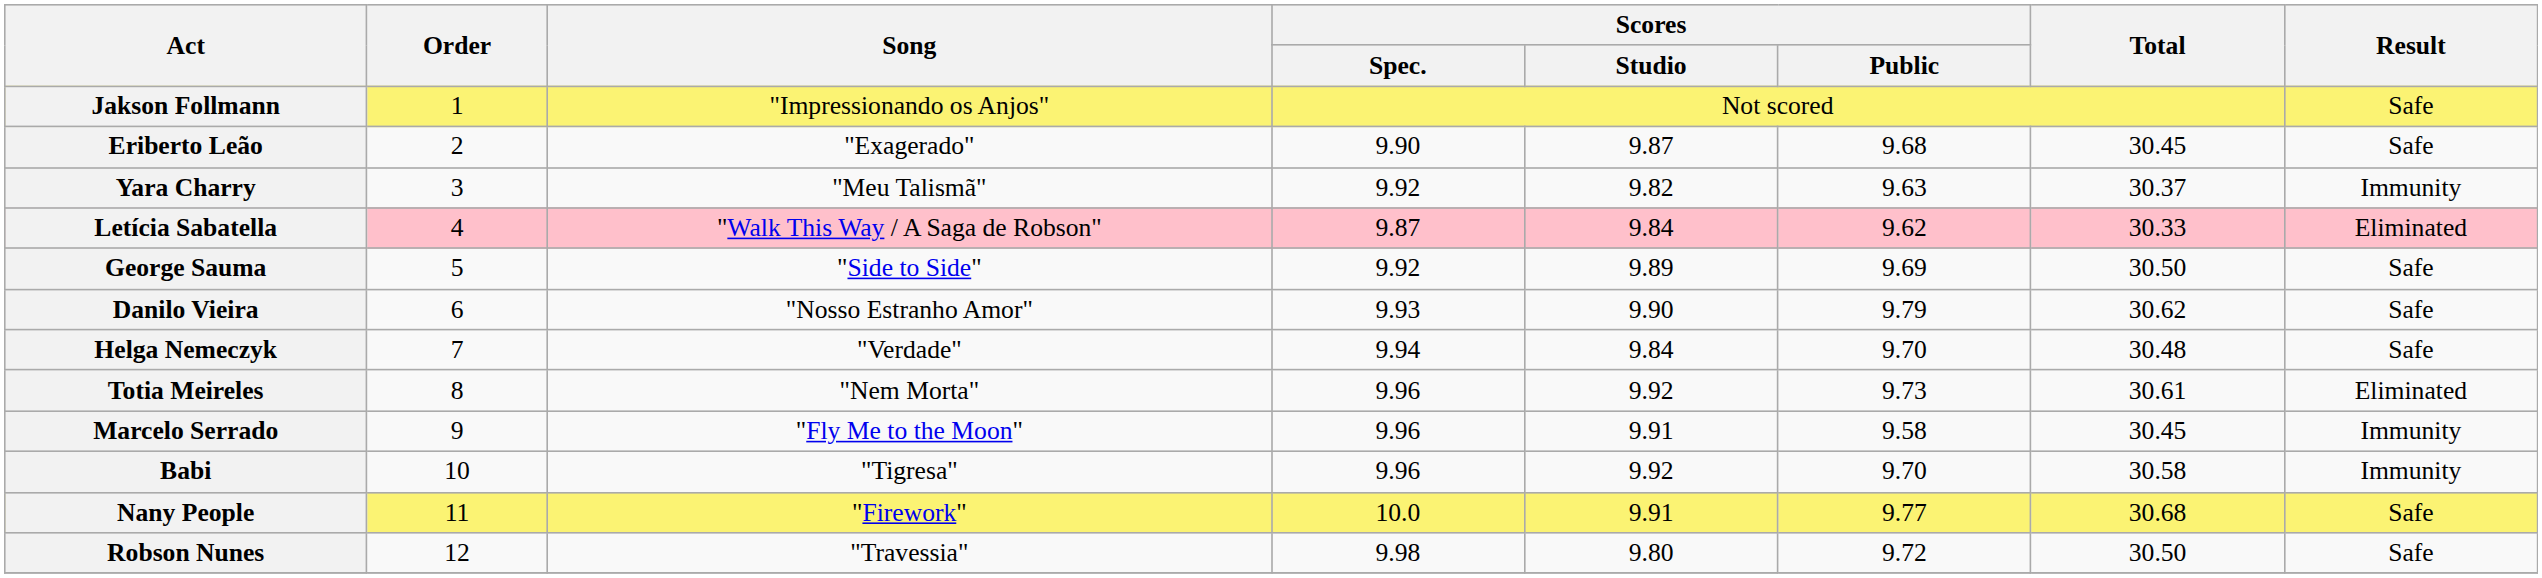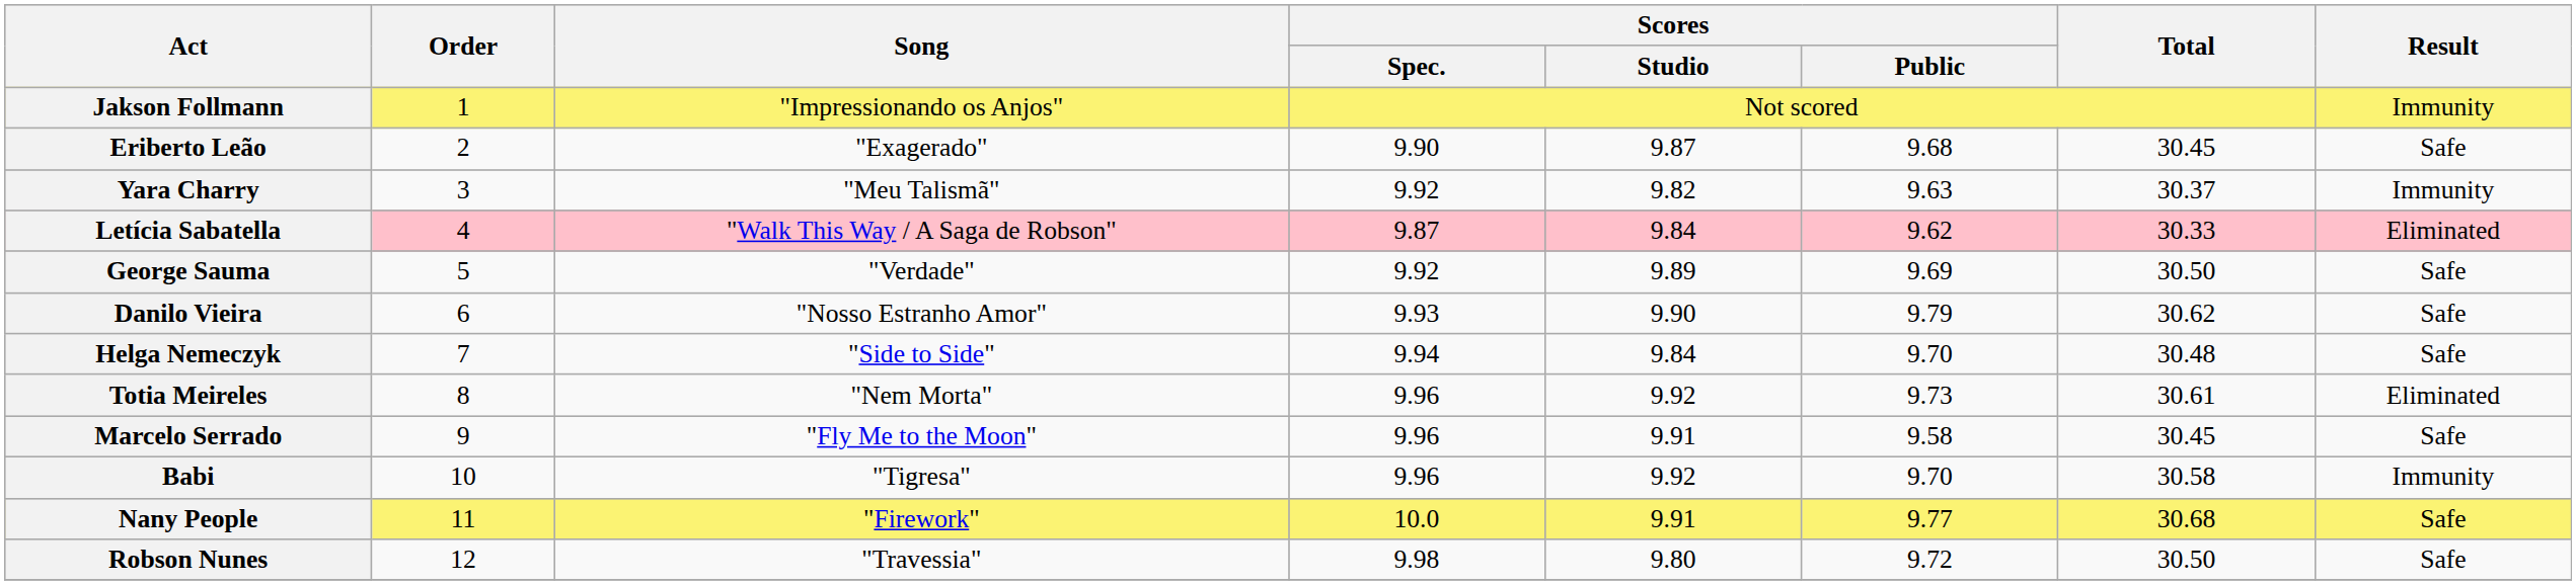Jakson Follmann | Result: Safe -> Immunity
George Sauma | Song: "Side to Side" -> "Verdade"
Helga Nemeczyk | Song: "Verdade" -> "Side to Side"
Marcelo Serrado | Result: Immunity -> Safe
